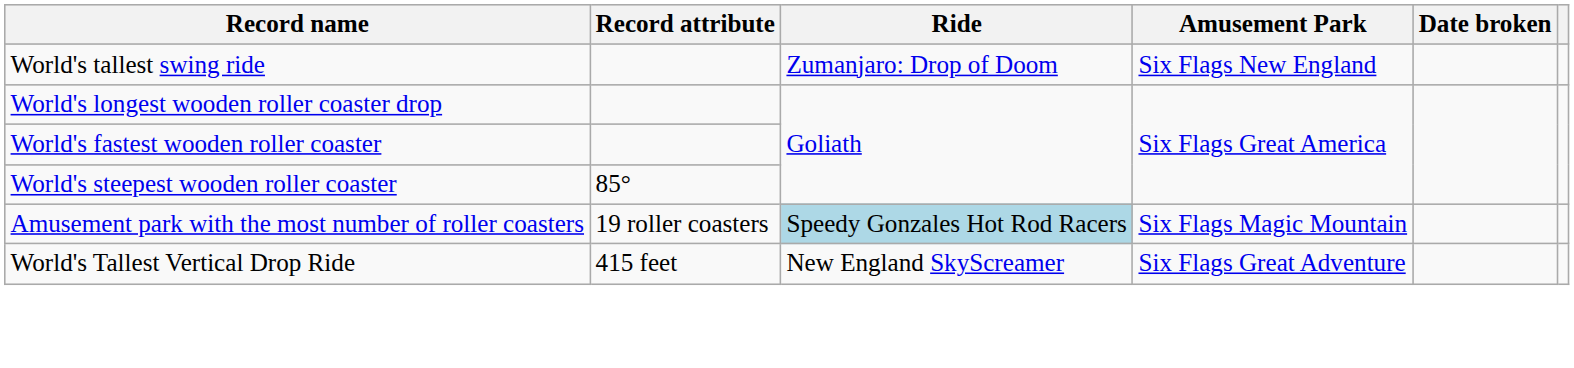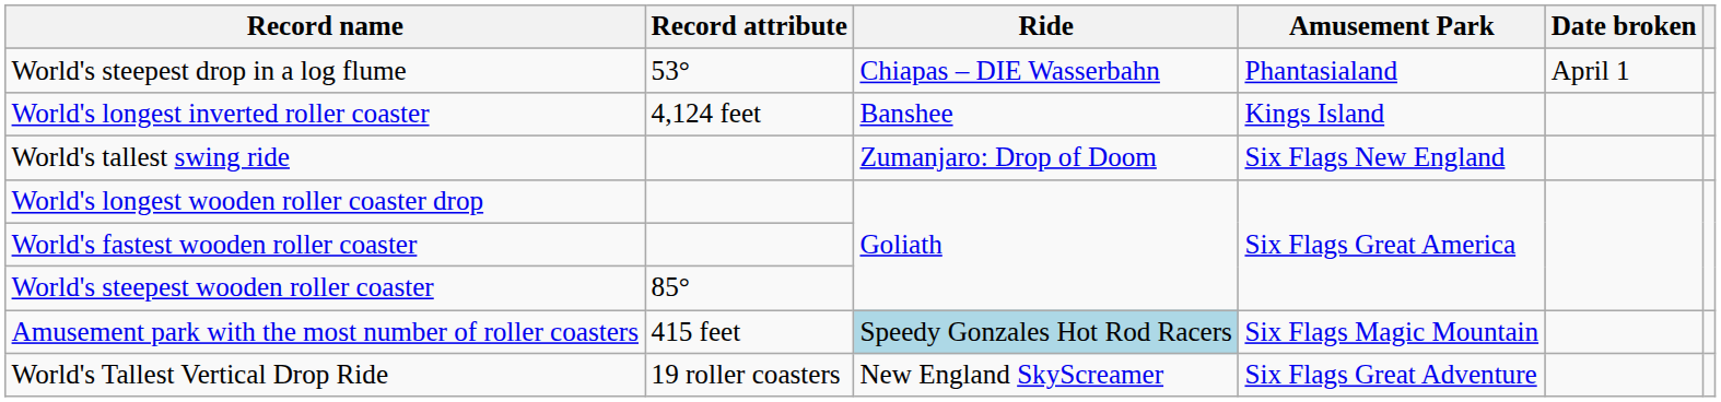+ row: World's steepest drop in a log flume | 53° | Chiapas – DIE Wasserbahn | Phantasialand | April 1
+ row: World's longest inverted roller coaster | 4,124 feet | Banshee | Kings Island
Amusement park with the most number of roller coasters | Record attribute: 19 roller coasters -> 415 feet
World's Tallest Vertical Drop Ride | Record attribute: 415 feet -> 19 roller coasters
